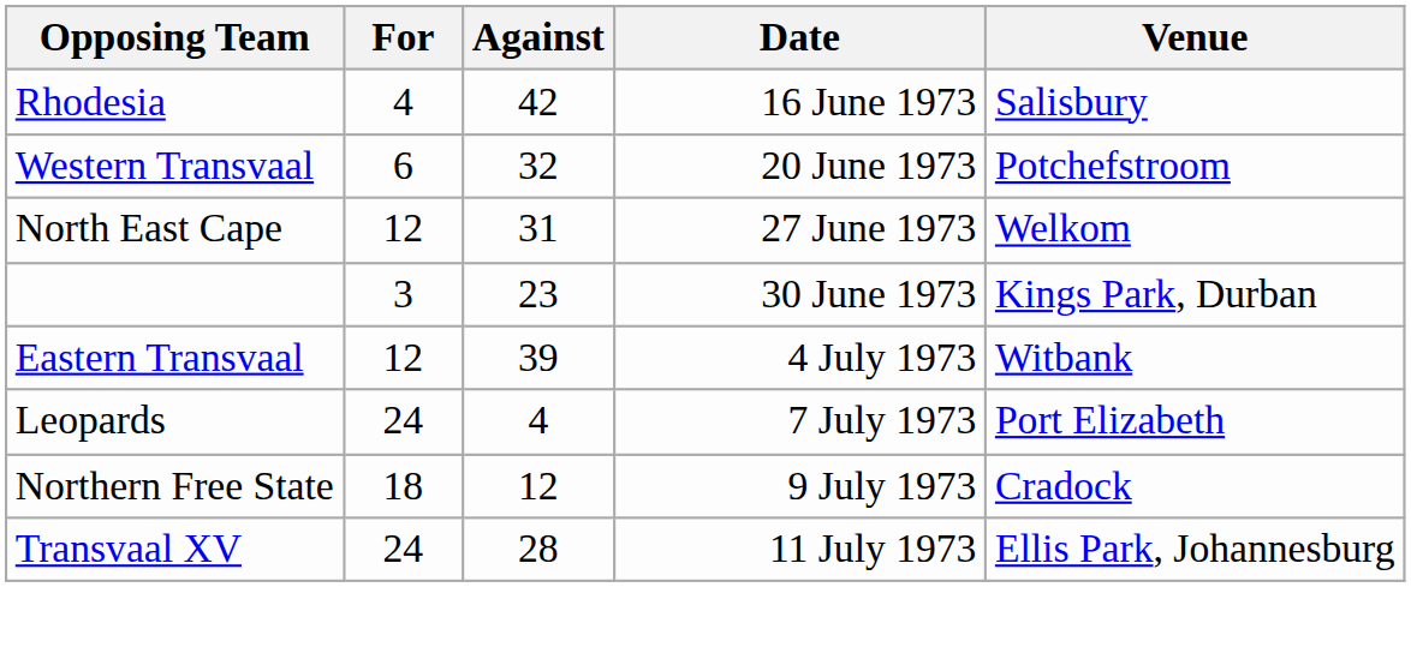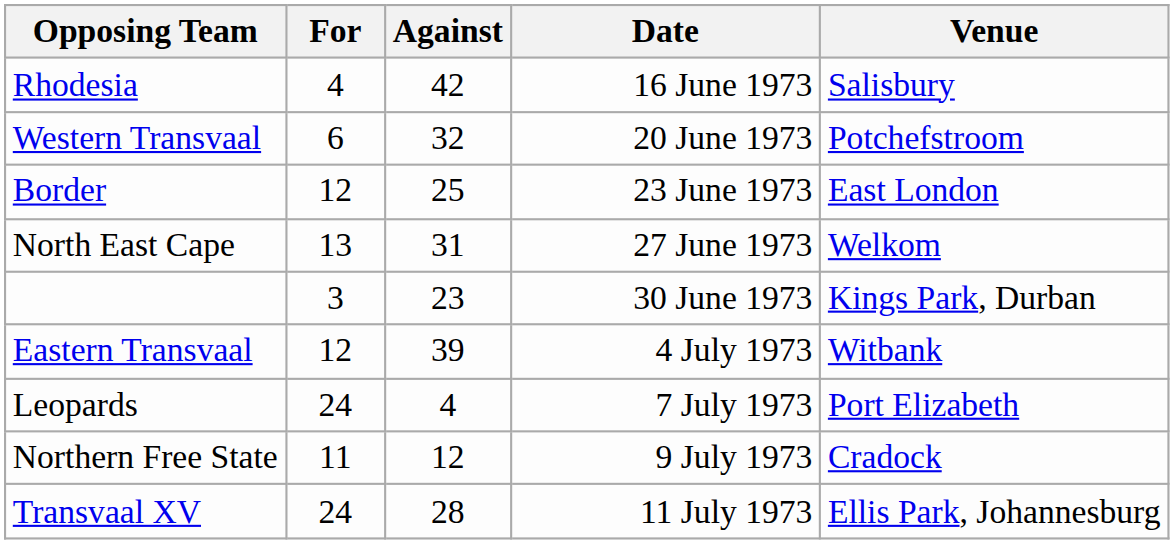+ row: Border | 12 | 25 | 23 June 1973 | East London
North East Cape | For: 12 -> 13
Northern Free State | For: 18 -> 11
